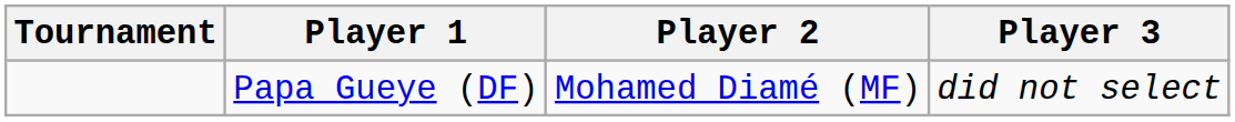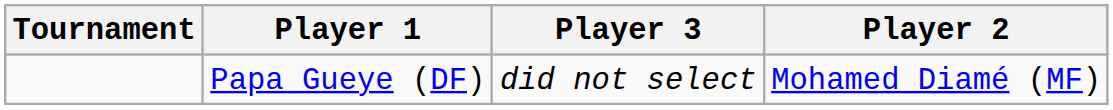columns swapped: Player 2 <-> Player 3
